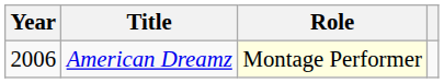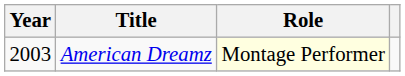American Dreamz | Year: 2006 -> 2003
